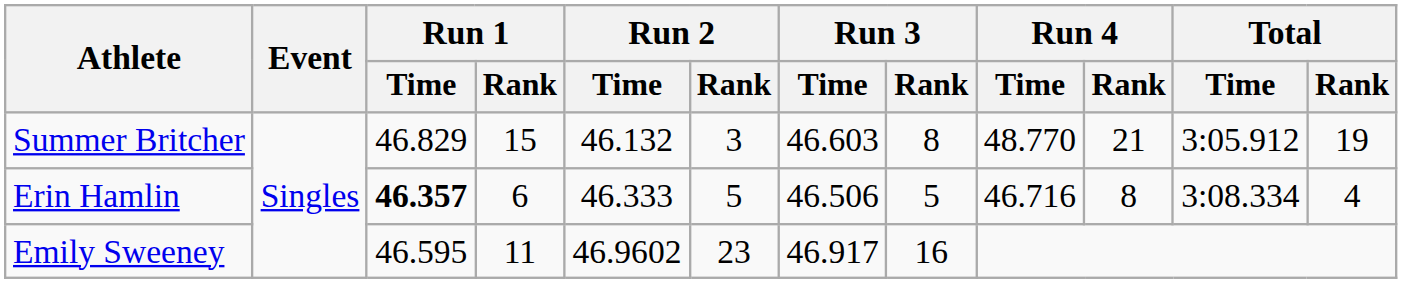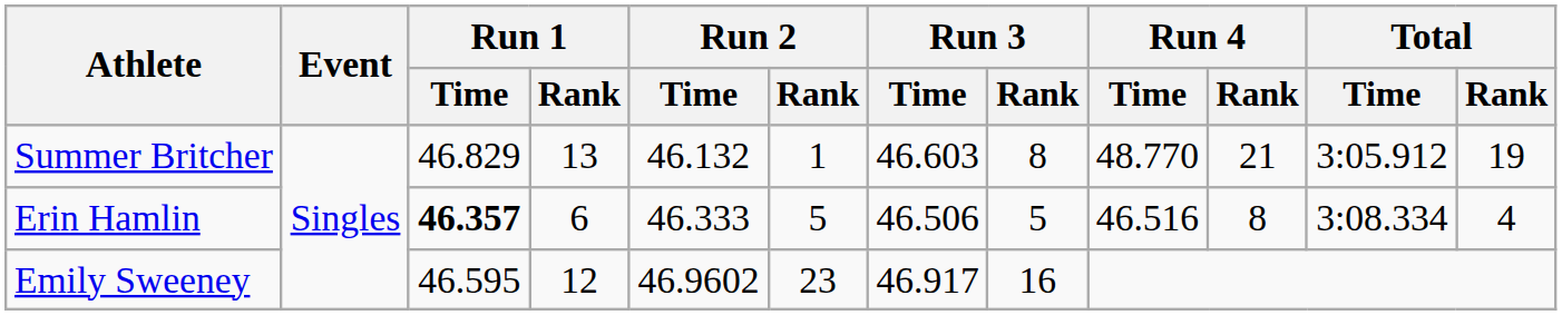Summer Britcher | Run 1 / Rank: 15 -> 13
Summer Britcher | Run 2 / Rank: 3 -> 1
Erin Hamlin | Run 4 / Time: 46.716 -> 46.516
Emily Sweeney | Run 1 / Rank: 11 -> 12
